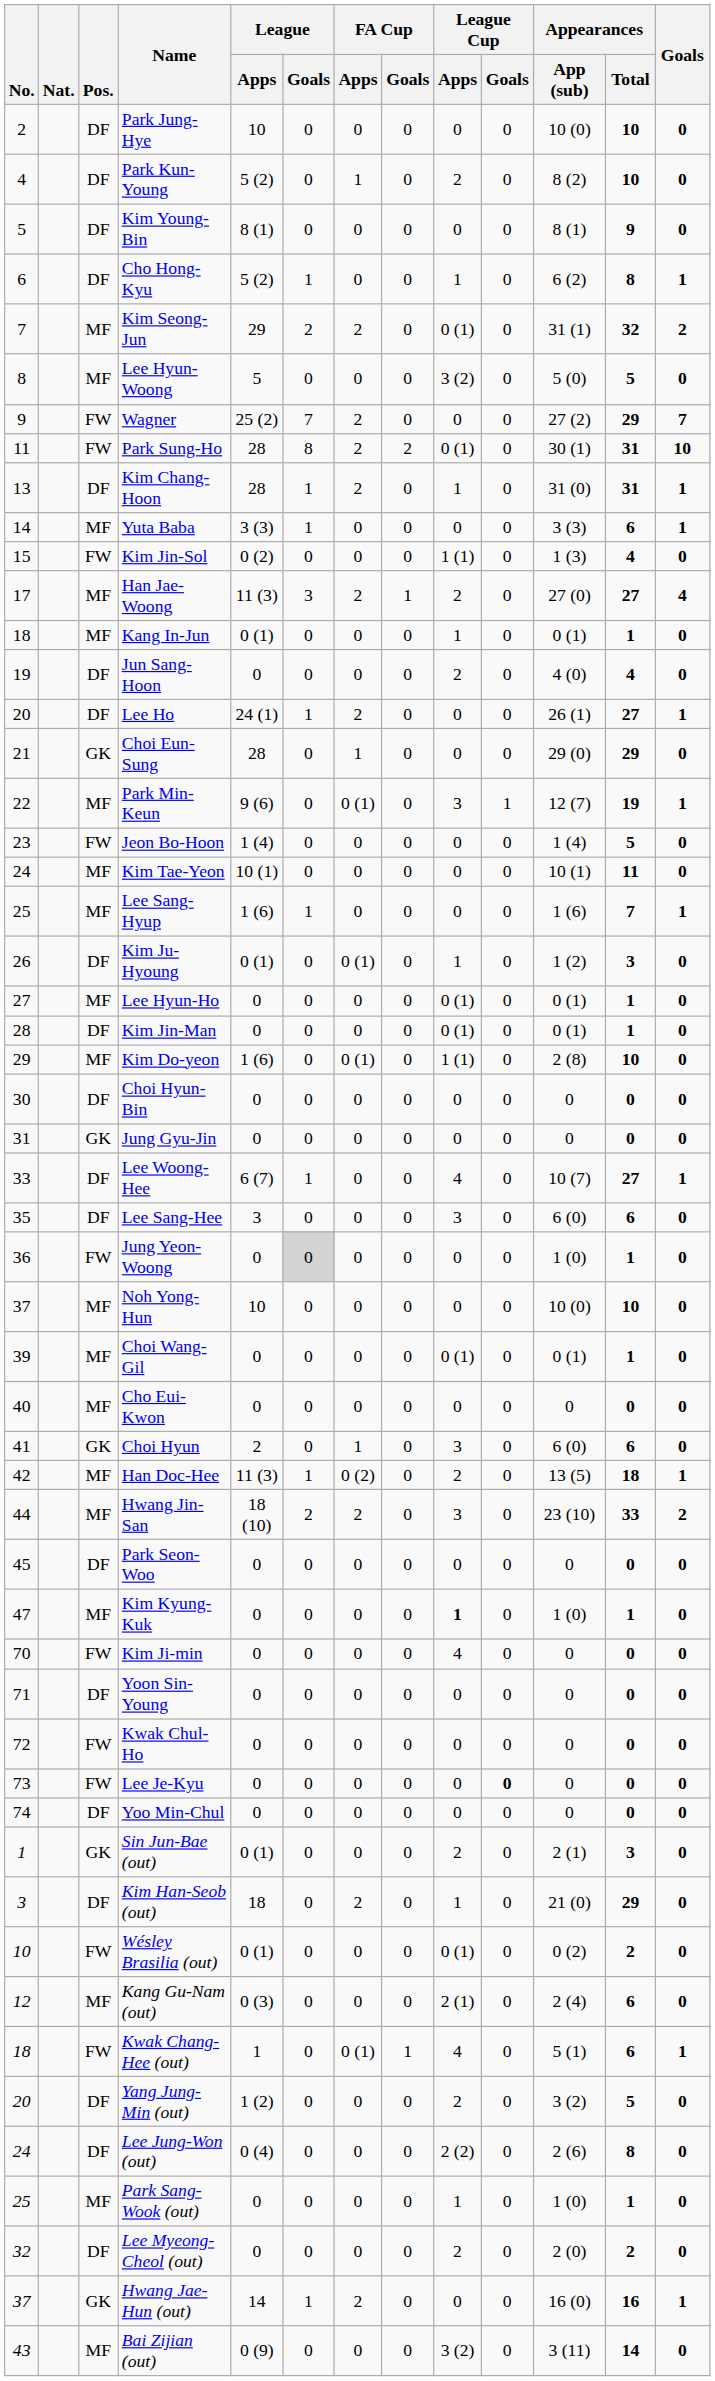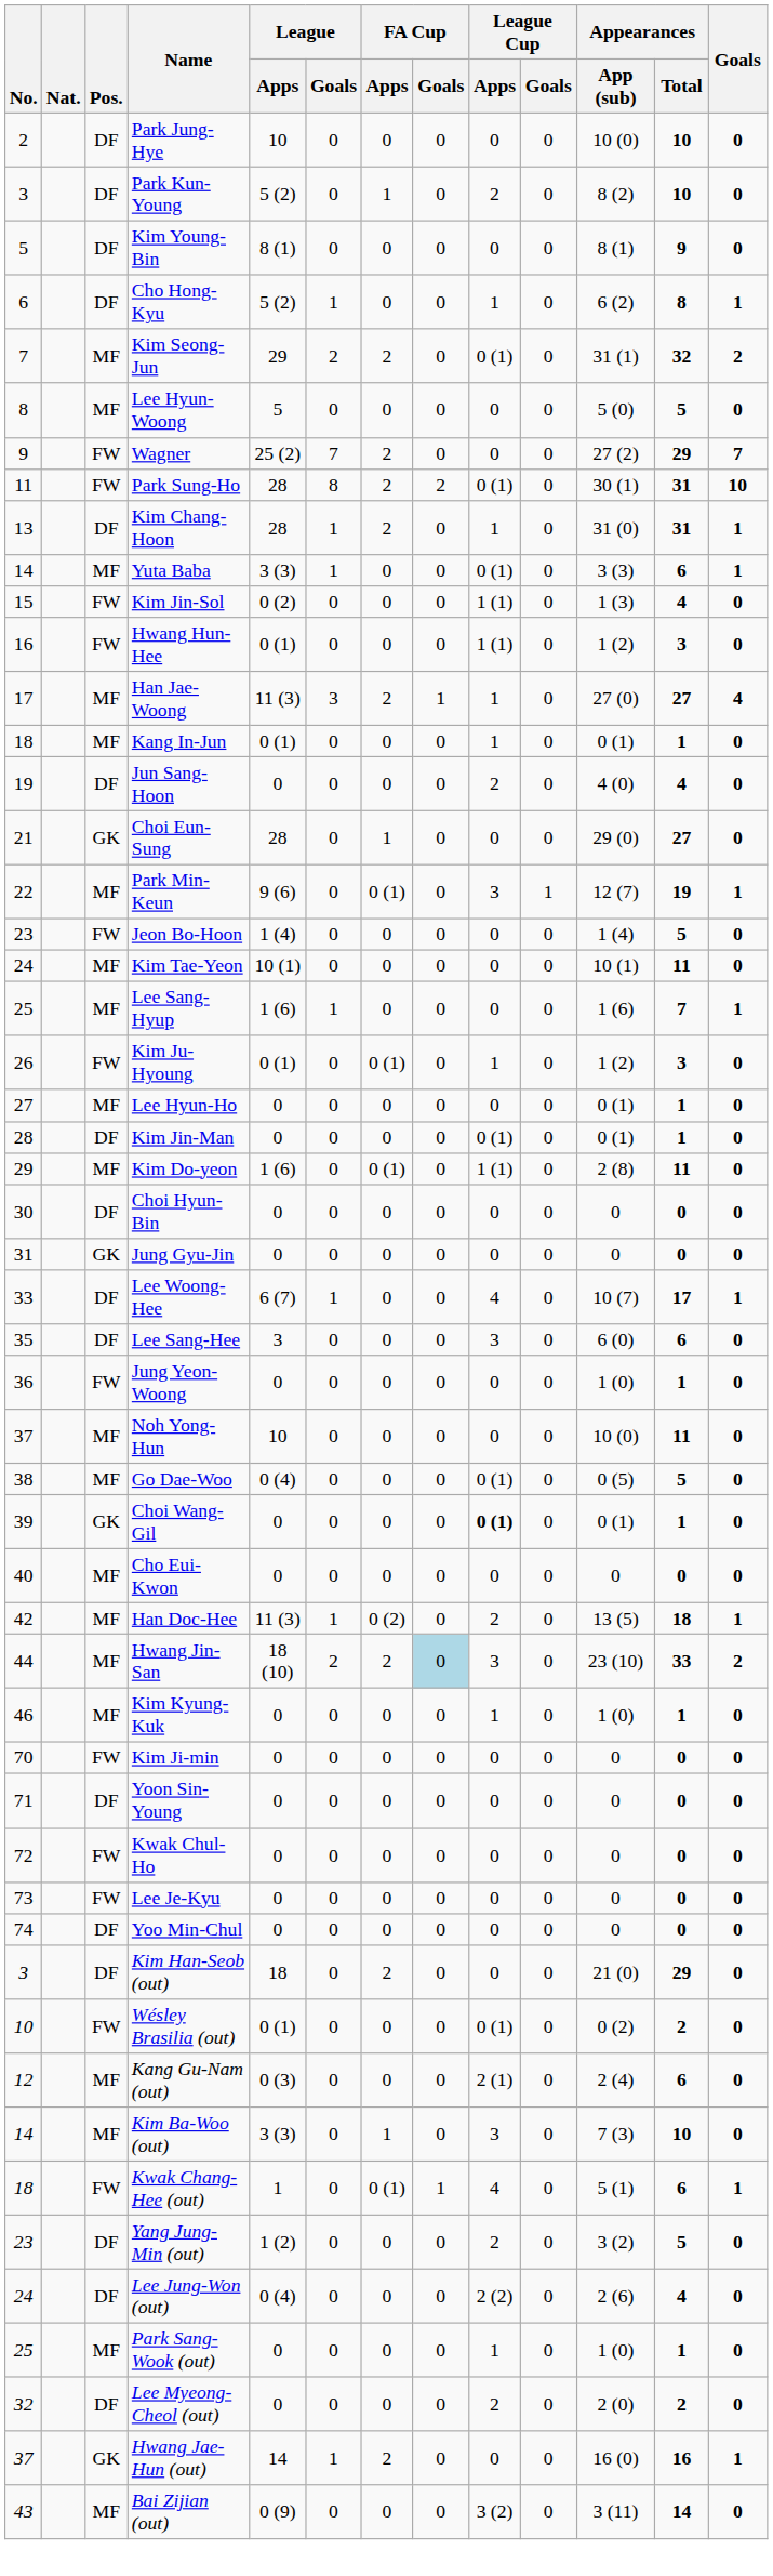Park Kun-Young | No.: 4 -> 3
Lee Hyun-Woong | League Cup / Apps: 3 (2) -> 0
Yuta Baba | League Cup / Apps: 0 -> 0 (1)
+ row: 16 | FW | Hwang Hun-Hee | 0 (1) | 0 | 0 | 0 | 1 (1) | 0 | 1 (2) | 3 | 0
Han Jae-Woong | League Cup / Apps: 2 -> 1
- row: 20 | DF | Lee Ho | 24 (1) | 1 | 2 | 0 | 0 | 0 | 26 (1) | 27 | 1
Choi Eun-Sung | Appearances / Total: 29 -> 27
Kim Ju-Hyoung | Pos.: DF -> FW
Lee Hyun-Ho | League Cup / Apps: 0 (1) -> 0
Kim Do-yeon | Appearances / Total: 10 -> 11
Lee Woong-Hee | Appearances / Total: 27 -> 17
Jung Yeon-Woong | League / Goals: lightgrey background -> no background
Noh Yong-Hun | Appearances / Total: 10 -> 11
+ row: 38 | MF | Go Dae-Woo | 0 (4) | 0 | 0 | 0 | 0 (1) | 0 | 0 (5) | 5 | 0
Choi Wang-Gil | Pos.: MF -> GK
Choi Wang-Gil | League Cup / Apps: normal -> bold
- row: 41 | GK | Choi Hyun | 2 | 0 | 1 | 0 | 3 | 0 | 6 (0) | 6 | 0
Hwang Jin-San | FA Cup / Goals: no background -> lightblue background
- row: 45 | DF | Park Seon-Woo | 0 | 0 | 0 | 0 | 0 | 0 | 0 | 0 | 0
Kim Kyung-Kuk | No.: 47 -> 46
Kim Kyung-Kuk | League Cup / Apps: bold -> normal
Kim Ji-min | League Cup / Apps: 4 -> 0
Lee Je-Kyu | League Cup / Goals: bold -> normal
- row: 1 | GK | Sin Jun-Bae (out) | 0 (1) | 0 | 0 | 0 | 2 | 0 | 2 (1) | 3 | 0
Kim Han-Seob (out) | League Cup / Apps: 1 -> 0
+ row: 14 | MF | Kim Ba-Woo (out) | 3 (3) | 0 | 1 | 0 | 3 | 0 | 7 (3) | 10 | 0
Yang Jung-Min (out) | No.: 20 -> 23
Lee Jung-Won (out) | Appearances / Total: 8 -> 4
